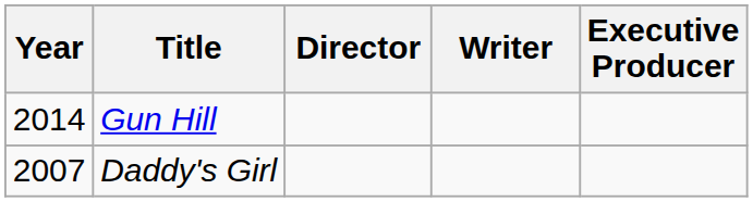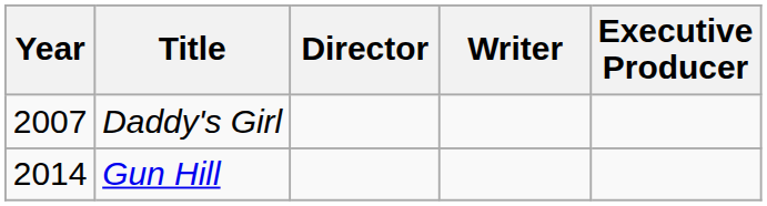rows swapped: Daddy's Girl <-> Gun Hill
